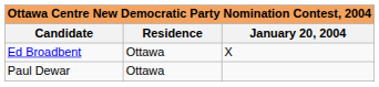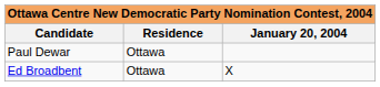rows swapped: Ed Broadbent <-> Paul Dewar
